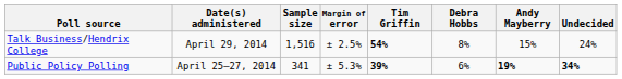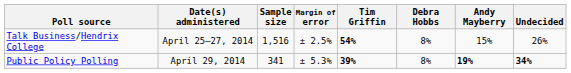Talk Business/Hendrix College | Date(s) administered: April 29, 2014 -> April 25–27, 2014
Talk Business/Hendrix College | Undecided: 24% -> 26%
Public Policy Polling | Date(s) administered: April 25–27, 2014 -> April 29, 2014
Public Policy Polling | Debra Hobbs: 6% -> 8%
